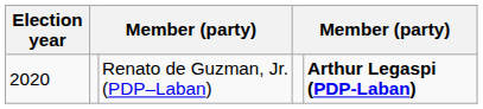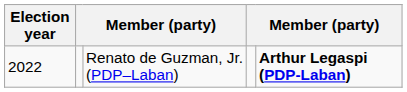Renato de Guzman, Jr. (PDP–Laban) | Election year: 2020 -> 2022
